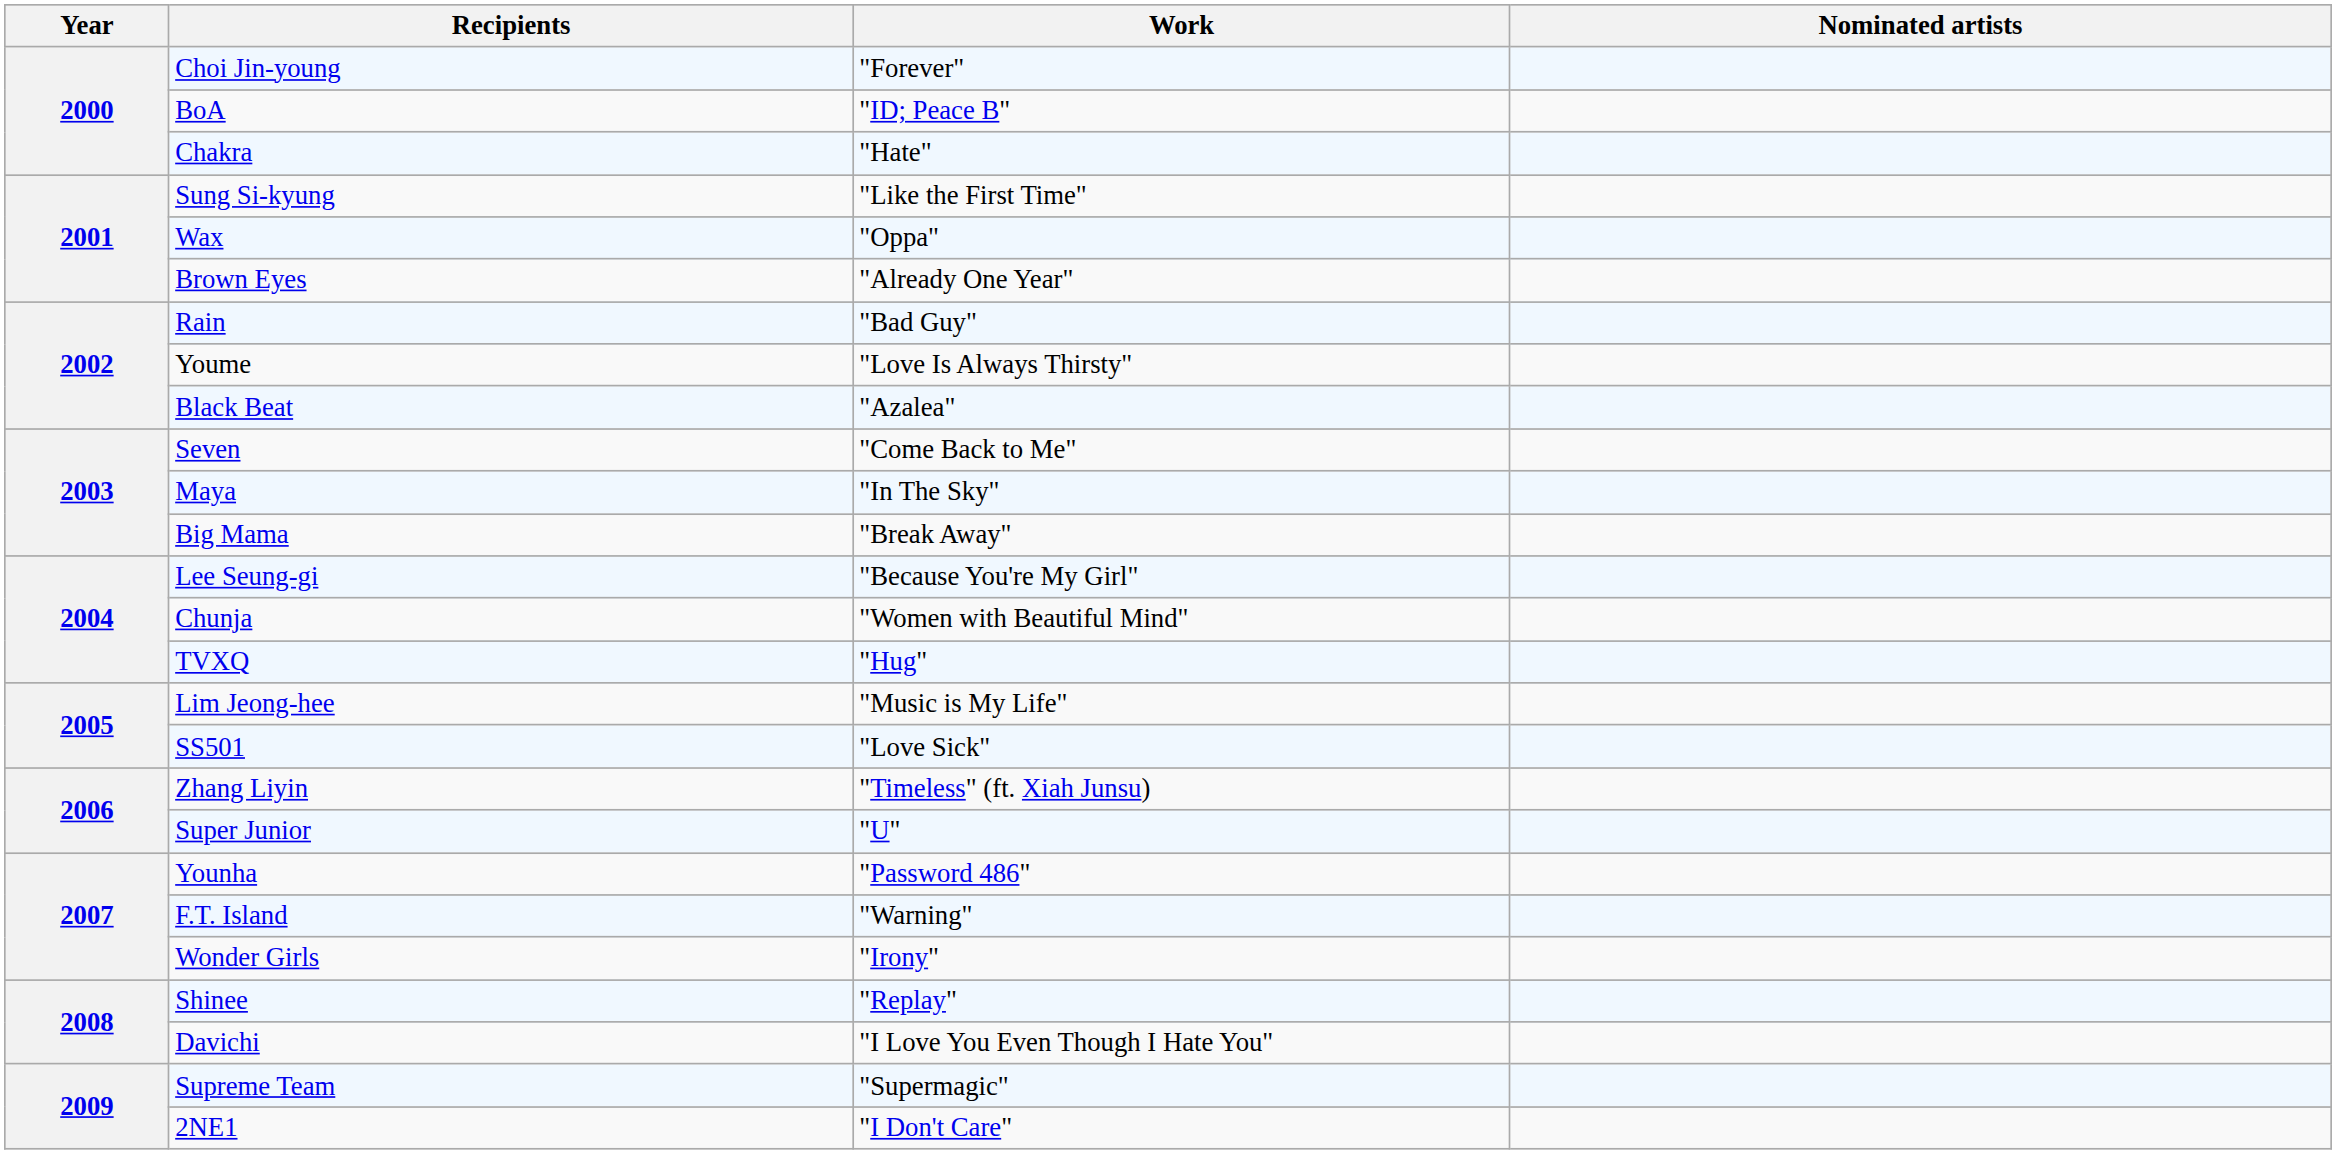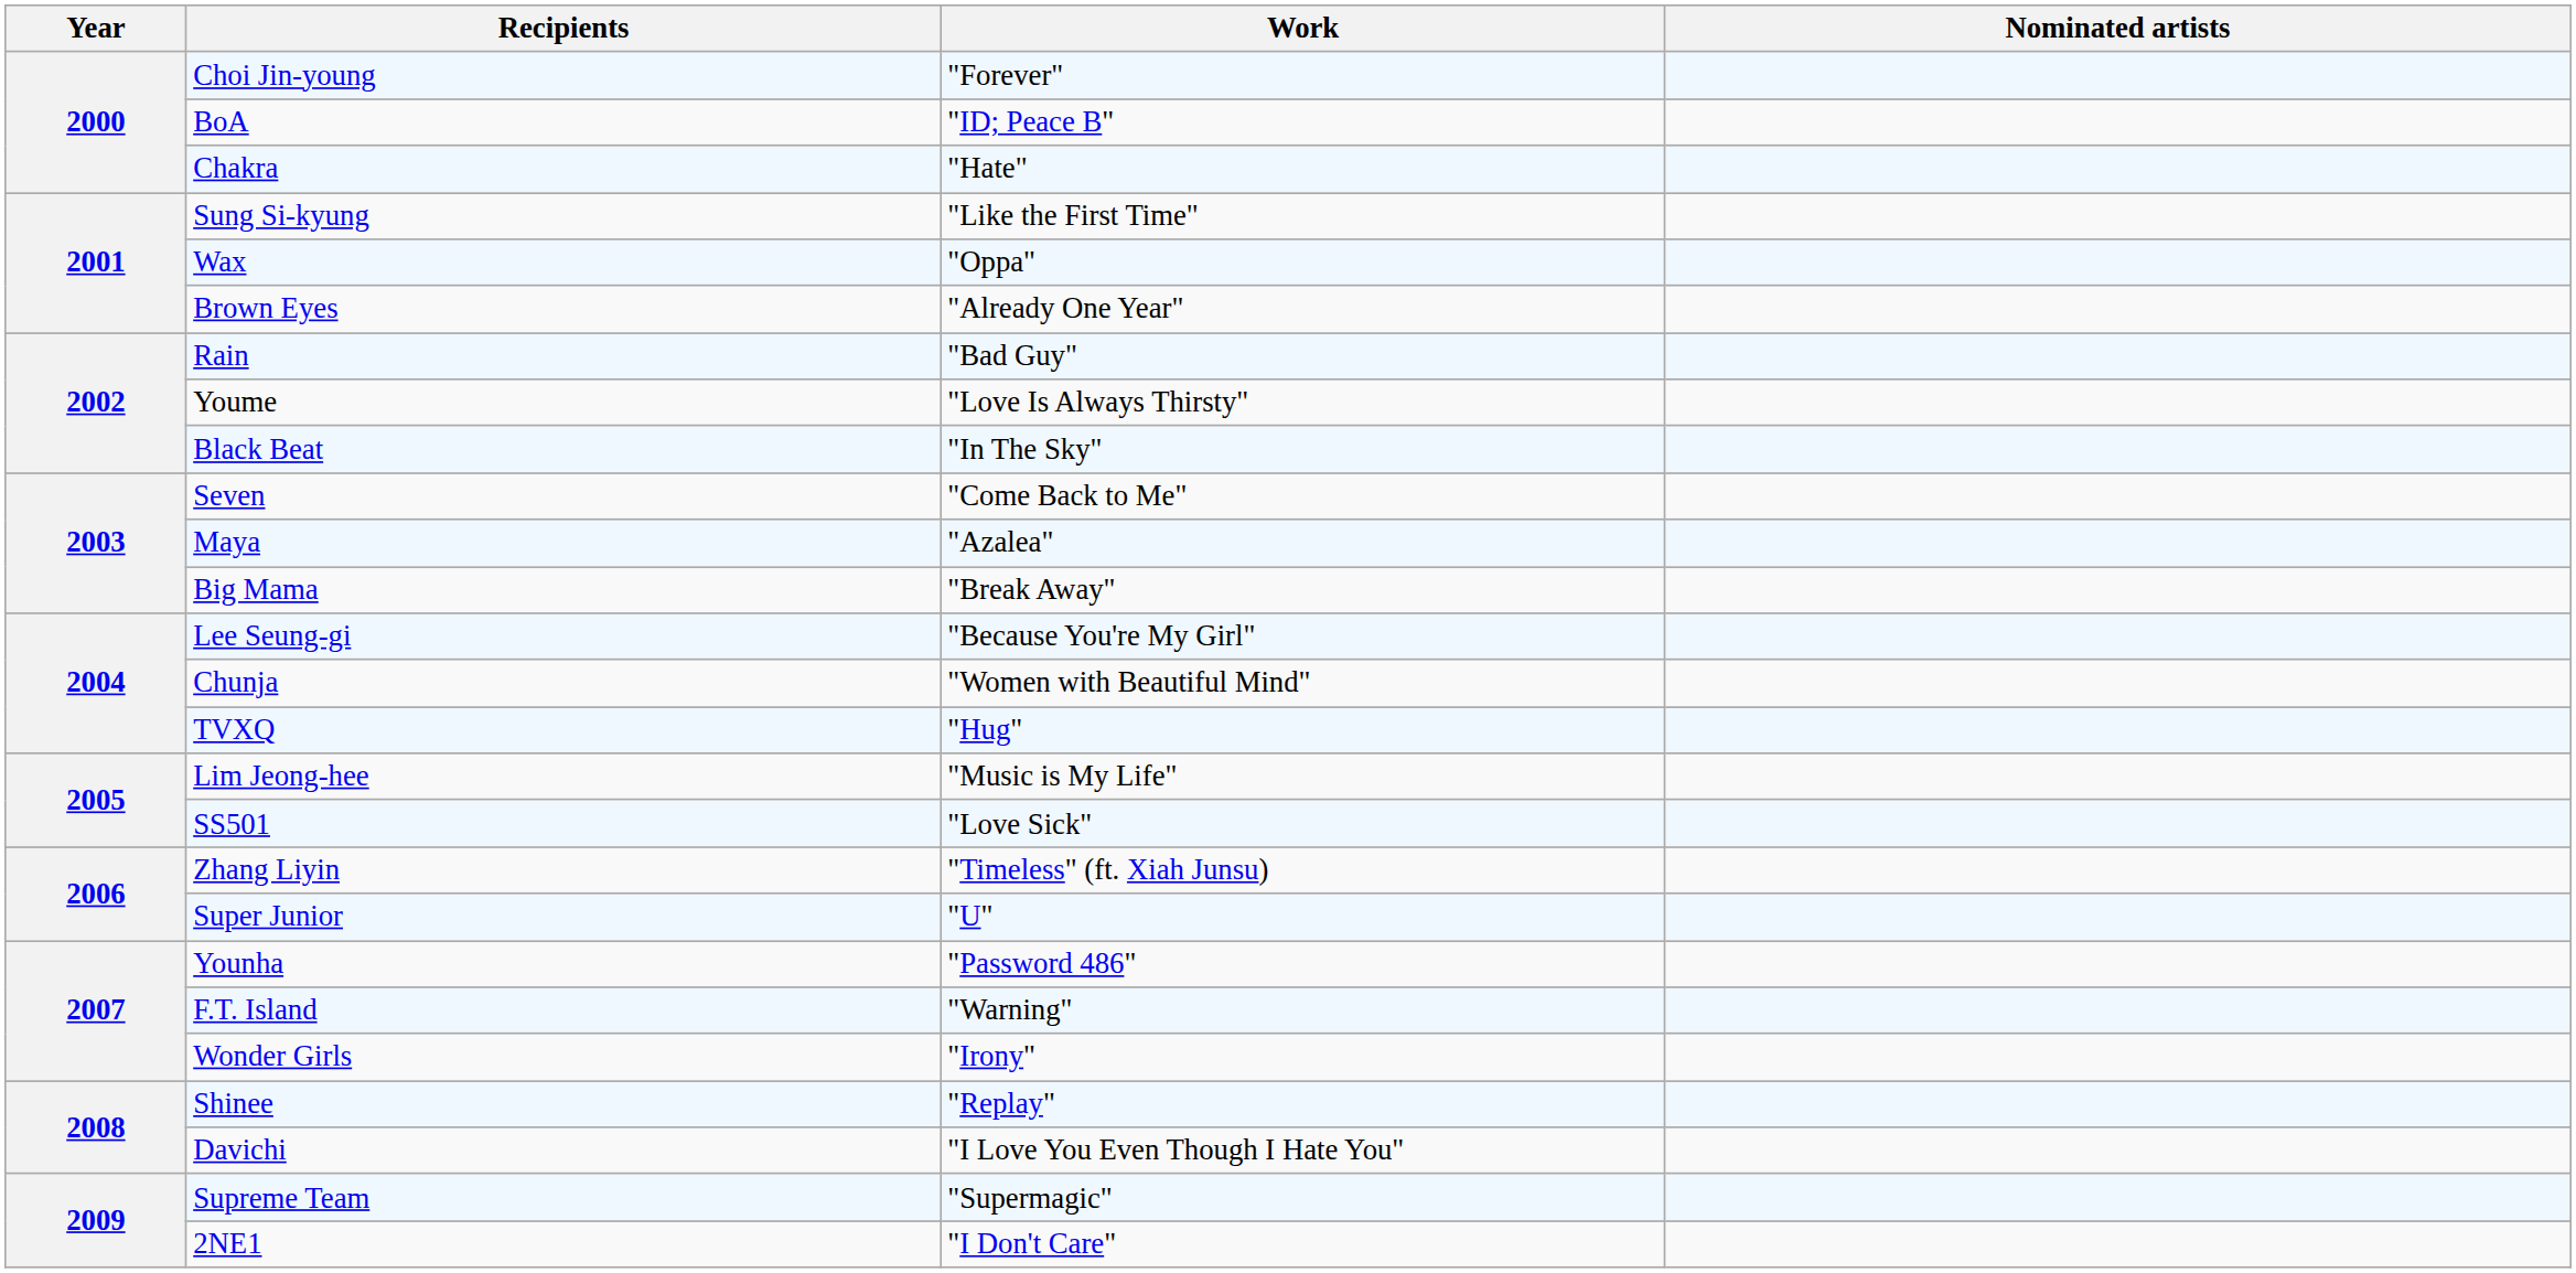Black Beat | Work: "Azalea" -> "In The Sky"
Maya | Work: "In The Sky" -> "Azalea"
